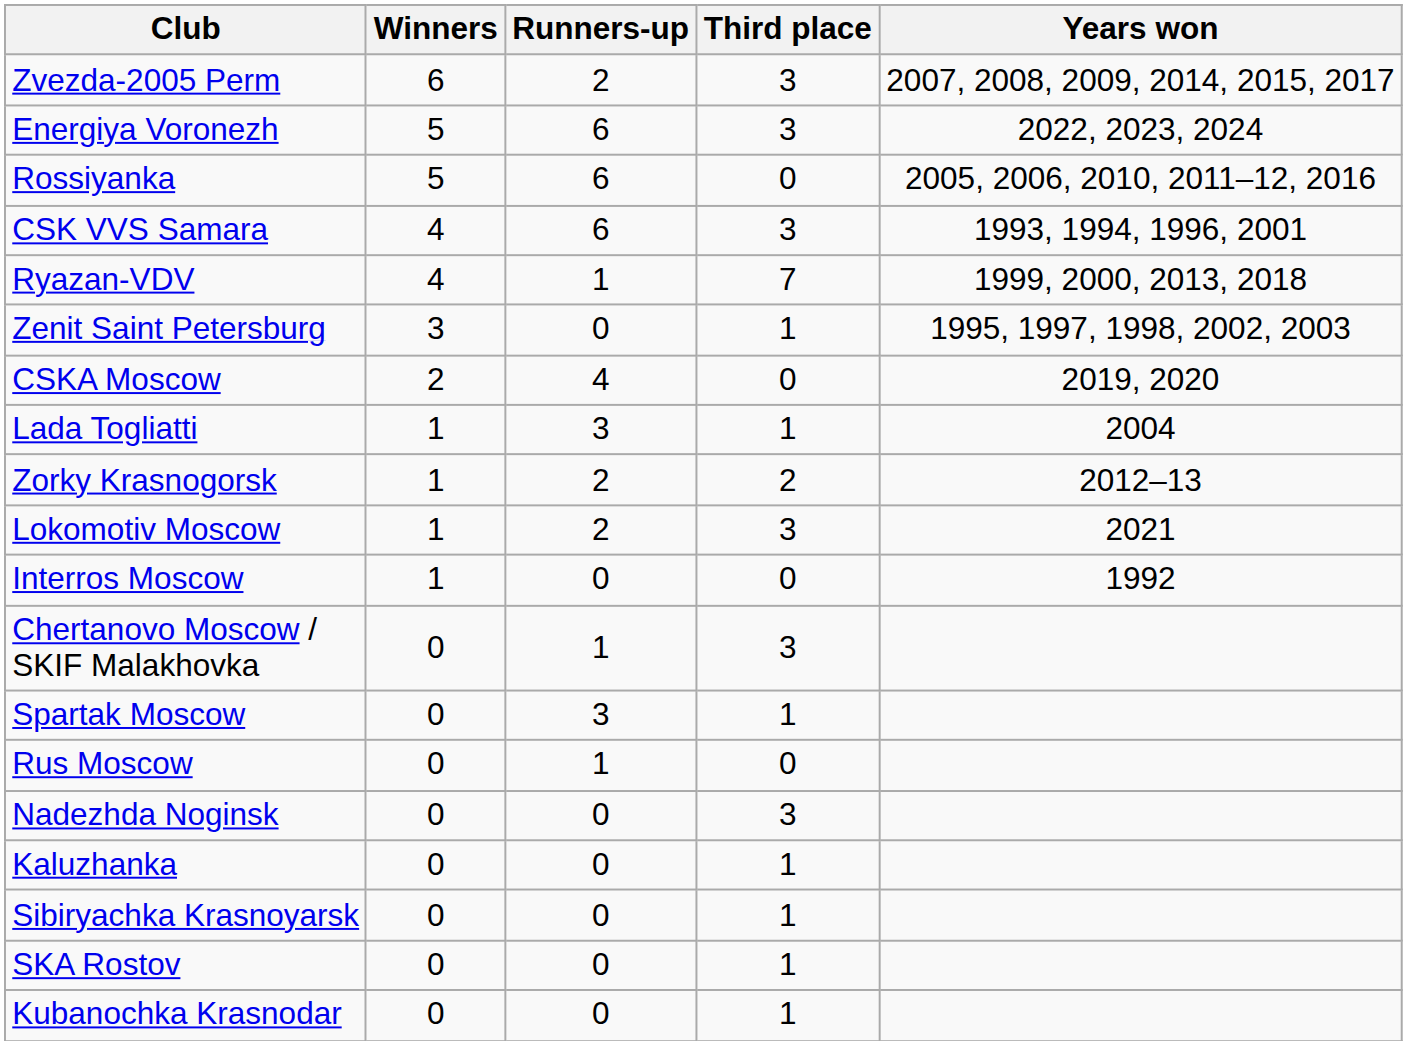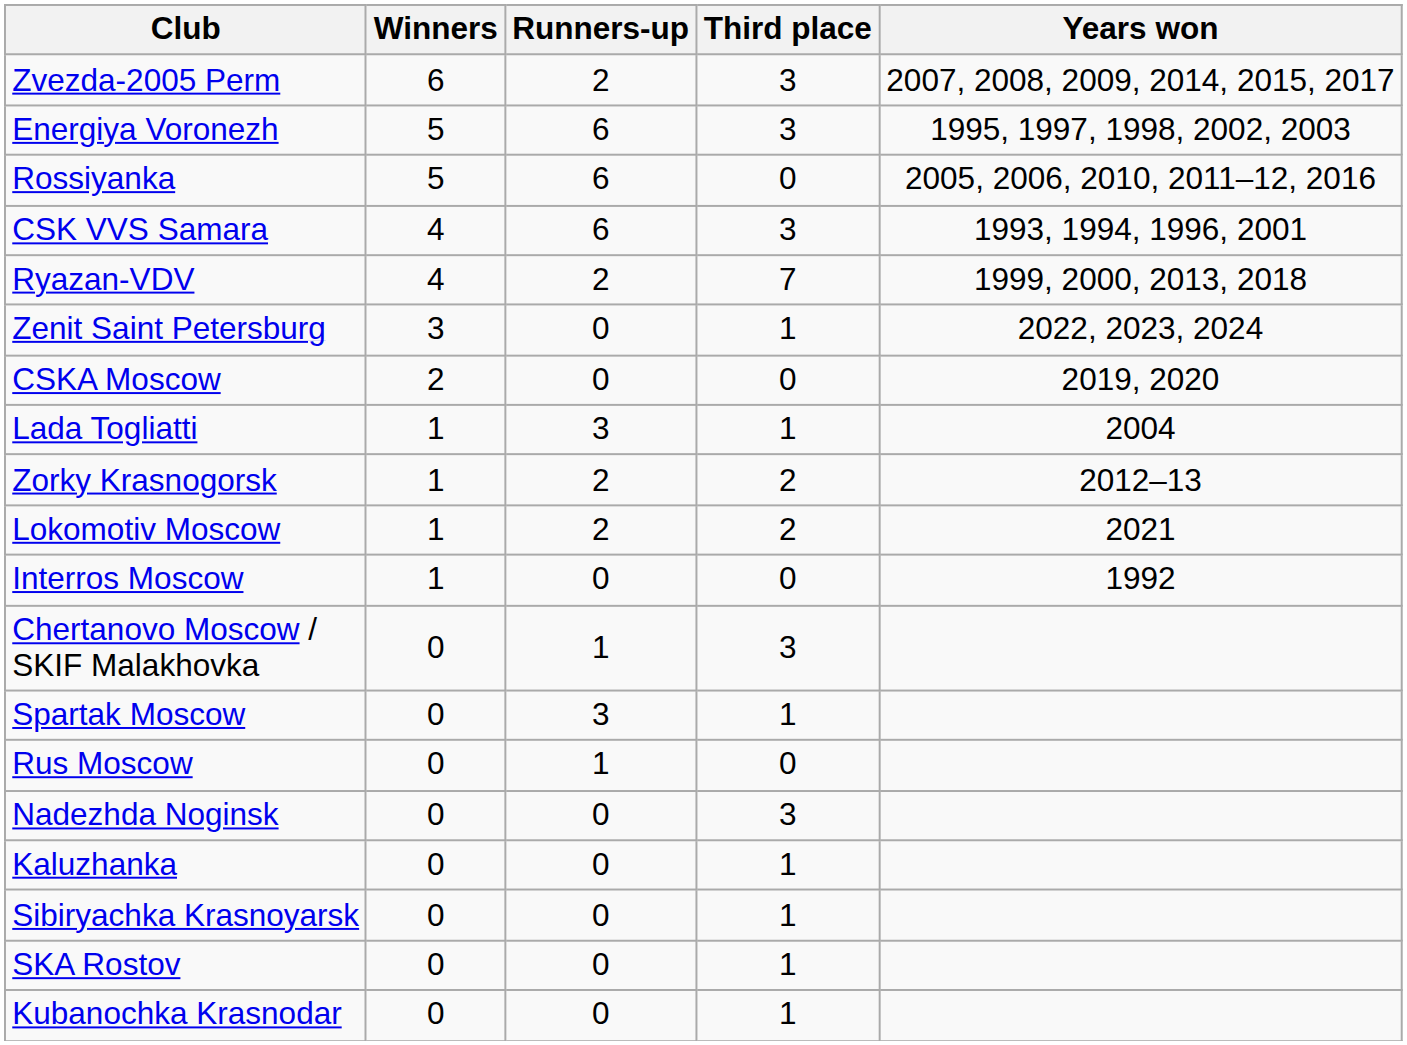Energiya Voronezh | Years won: 2022, 2023, 2024 -> 1995, 1997, 1998, 2002, 2003
Ryazan-VDV | Runners-up: 1 -> 2
Zenit Saint Petersburg | Years won: 1995, 1997, 1998, 2002, 2003 -> 2022, 2023, 2024
CSKA Moscow | Runners-up: 4 -> 0
Lokomotiv Moscow | Third place: 3 -> 2
